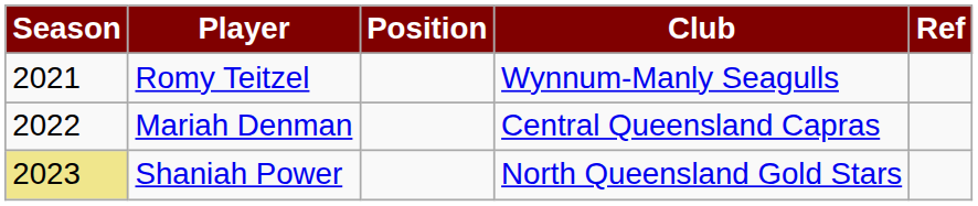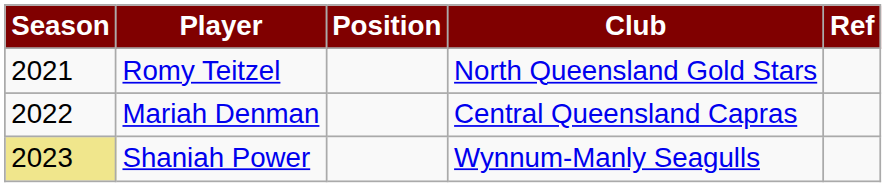Romy Teitzel | Club: Wynnum-Manly Seagulls -> North Queensland Gold Stars
Shaniah Power | Club: North Queensland Gold Stars -> Wynnum-Manly Seagulls
